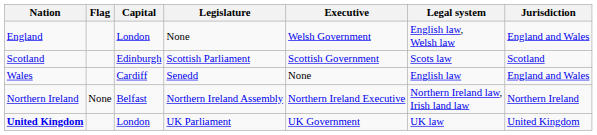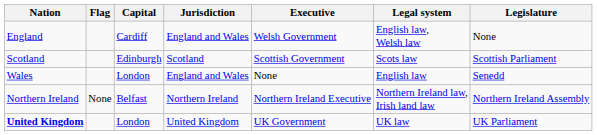columns swapped: Legislature <-> Jurisdiction
England | Capital: London -> Cardiff
Wales | Capital: Cardiff -> London
